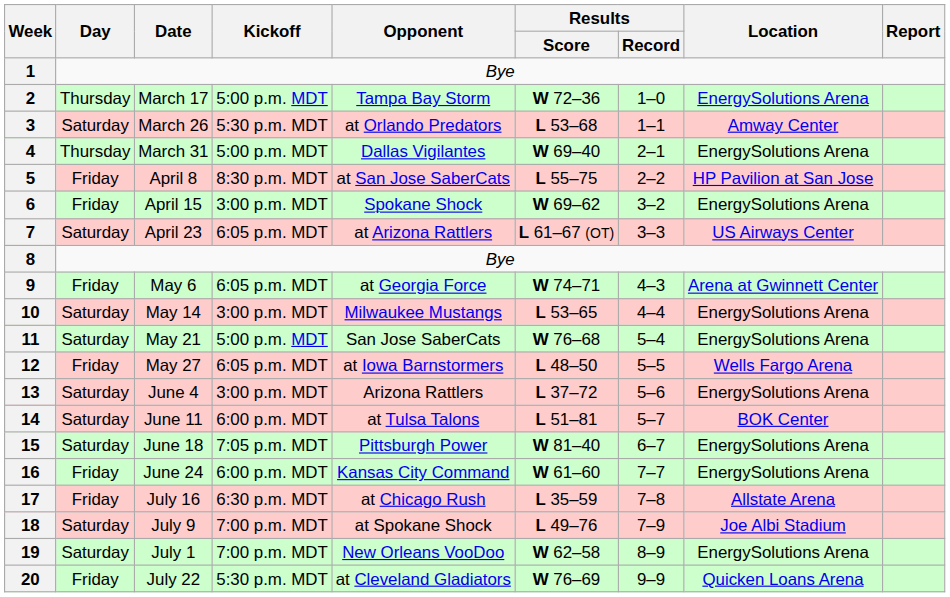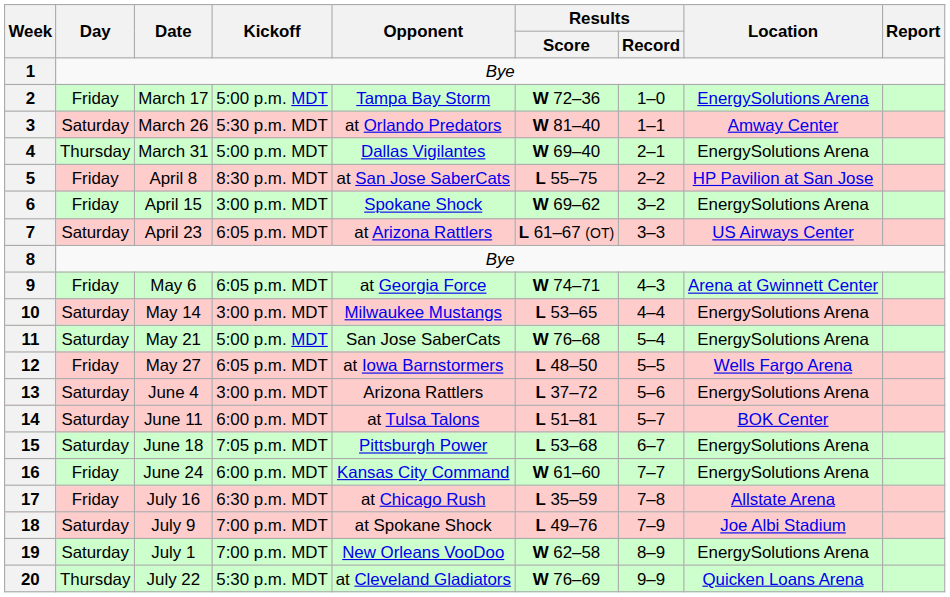2 | Day: Thursday -> Friday
3 | Results / Score: L 53–68 -> W 81–40
15 | Results / Score: W 81–40 -> L 53–68
20 | Day: Friday -> Thursday
